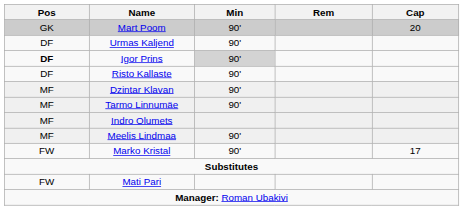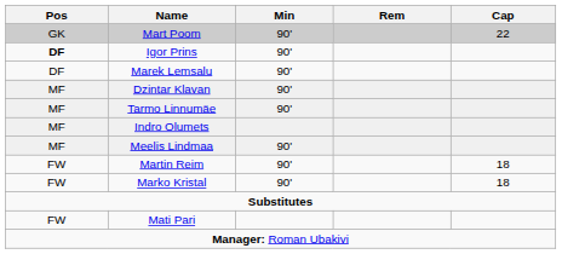Mart Poom | Cap: 20 -> 22
- row: DF | Urmas Kaljend | 90'
Igor Prins | Min: lightgrey background -> no background
- row: DF | Risto Kallaste | 90'
+ row: DF | Marek Lemsalu | 90'
+ row: FW | Martin Reim | 90' | 18
Marko Kristal | Cap: 17 -> 18
